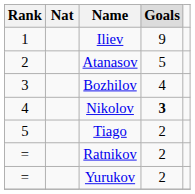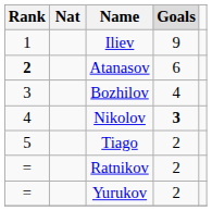Atanasov | Rank: normal -> bold
Atanasov | Goals: 5 -> 6
